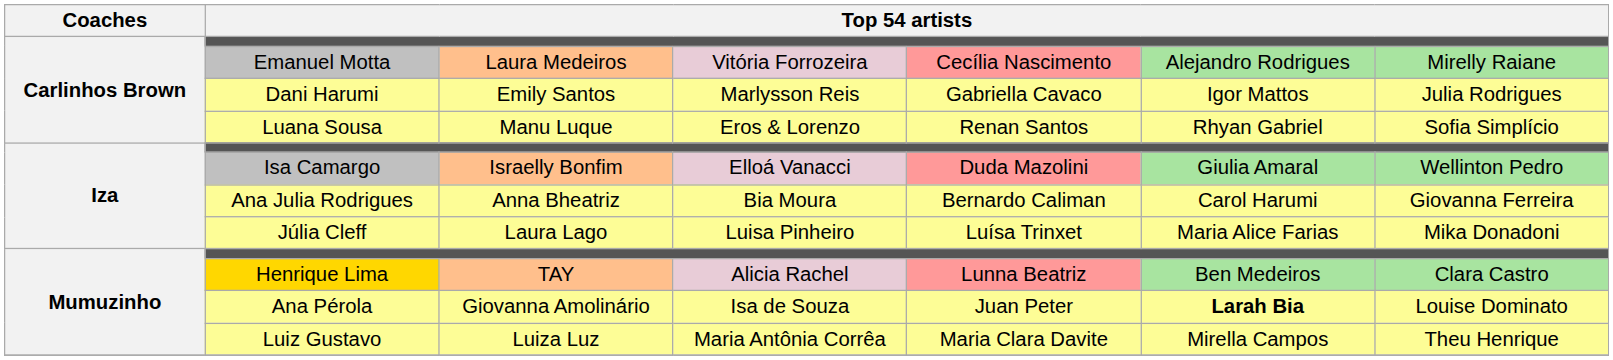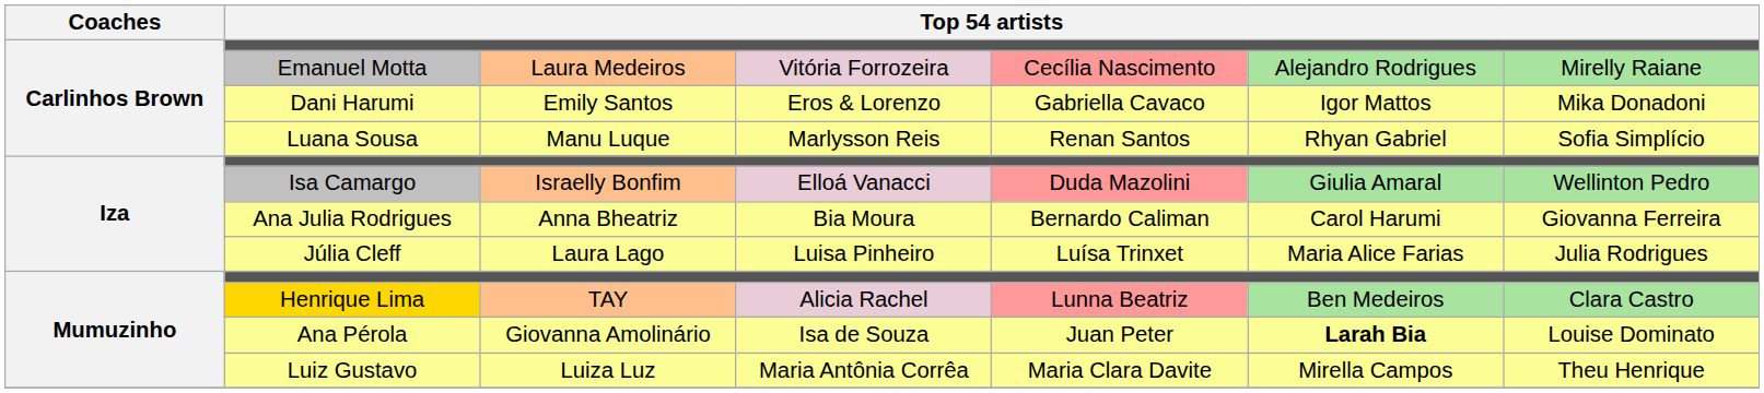Dani Harumi | column 4: Marlysson Reis -> Eros & Lorenzo
Dani Harumi | column 7: Julia Rodrigues -> Mika Donadoni
Luana Sousa | column 4: Eros & Lorenzo -> Marlysson Reis
Júlia Cleff | column 7: Mika Donadoni -> Julia Rodrigues
